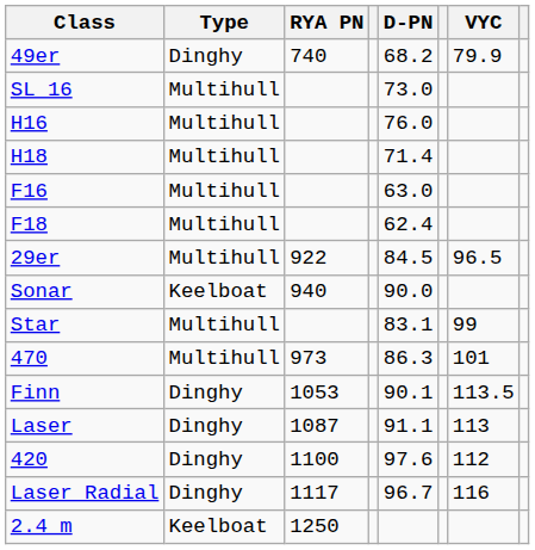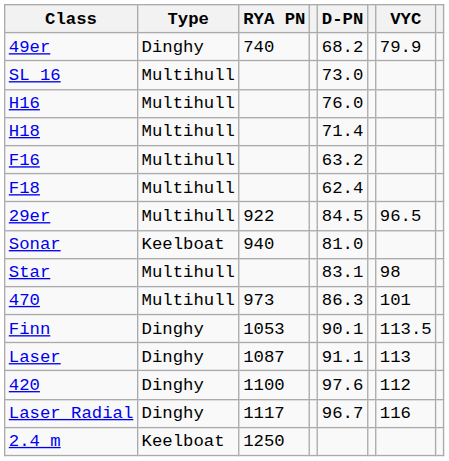F16 | D-PN: 63.0 -> 63.2
Sonar | D-PN: 90.0 -> 81.0
Star | VYC: 99 -> 98
